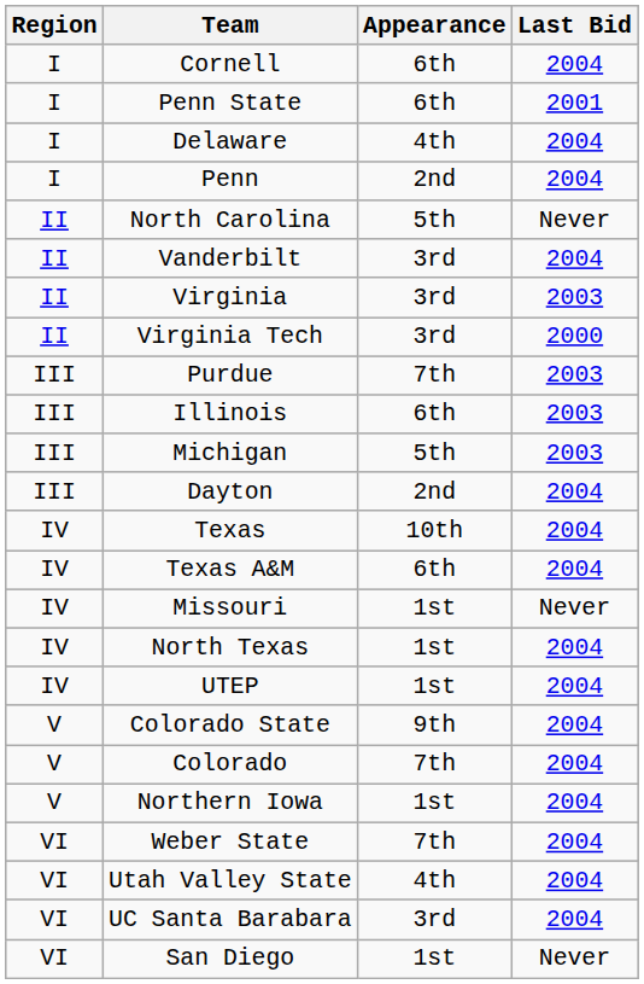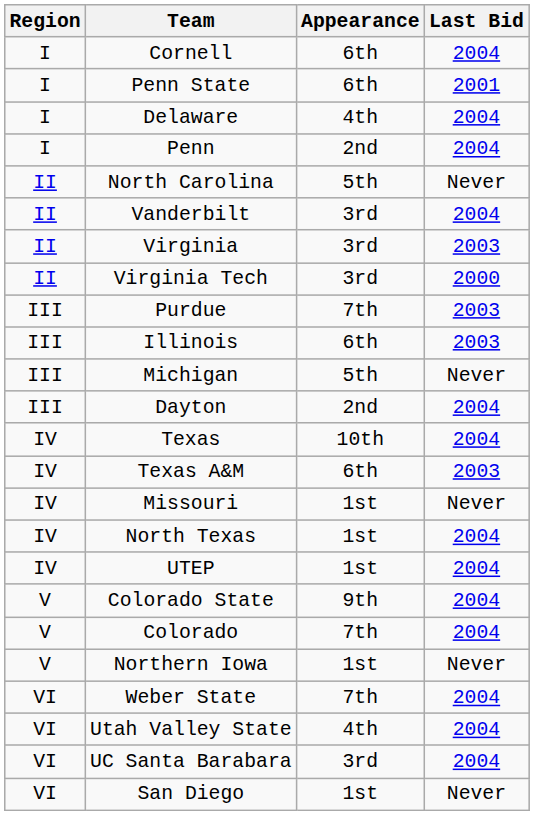Michigan | Last Bid: 2003 -> Never
Texas A&M | Last Bid: 2004 -> 2003
Northern Iowa | Last Bid: 2004 -> Never
